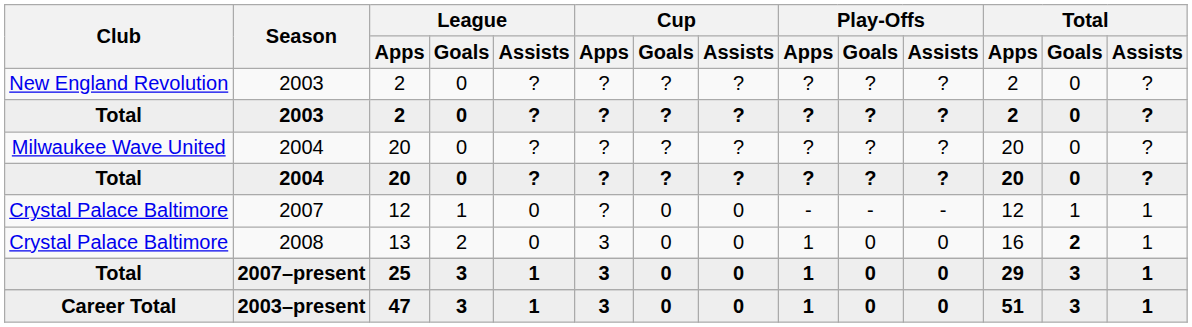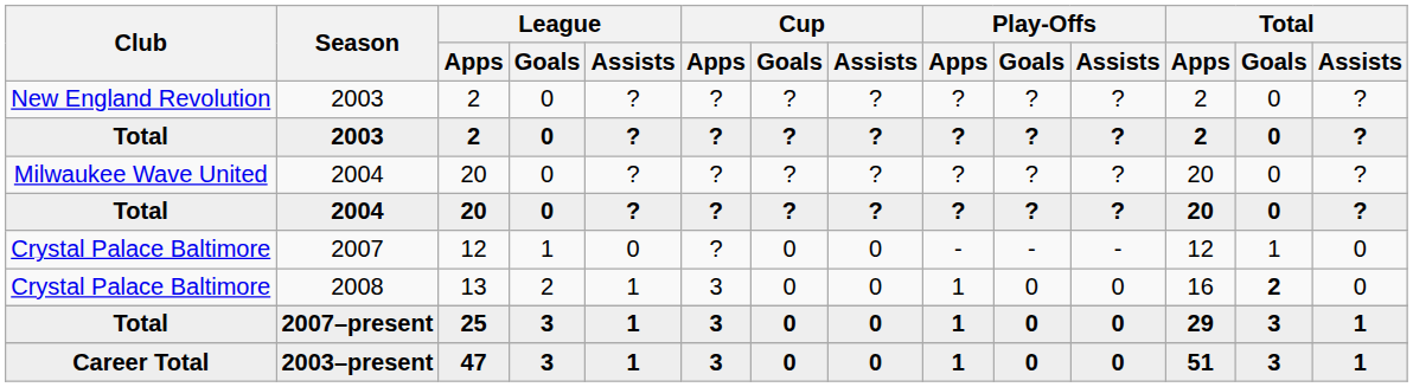2007 | Total / Assists: 1 -> 0
2008 | League / Assists: 0 -> 1
2008 | Total / Assists: 1 -> 0
